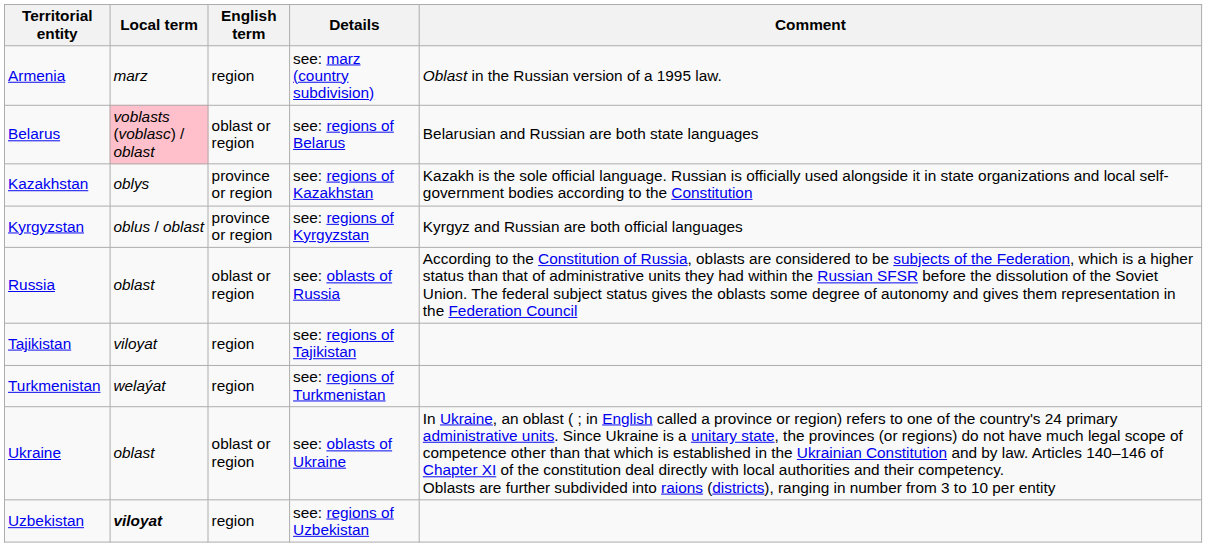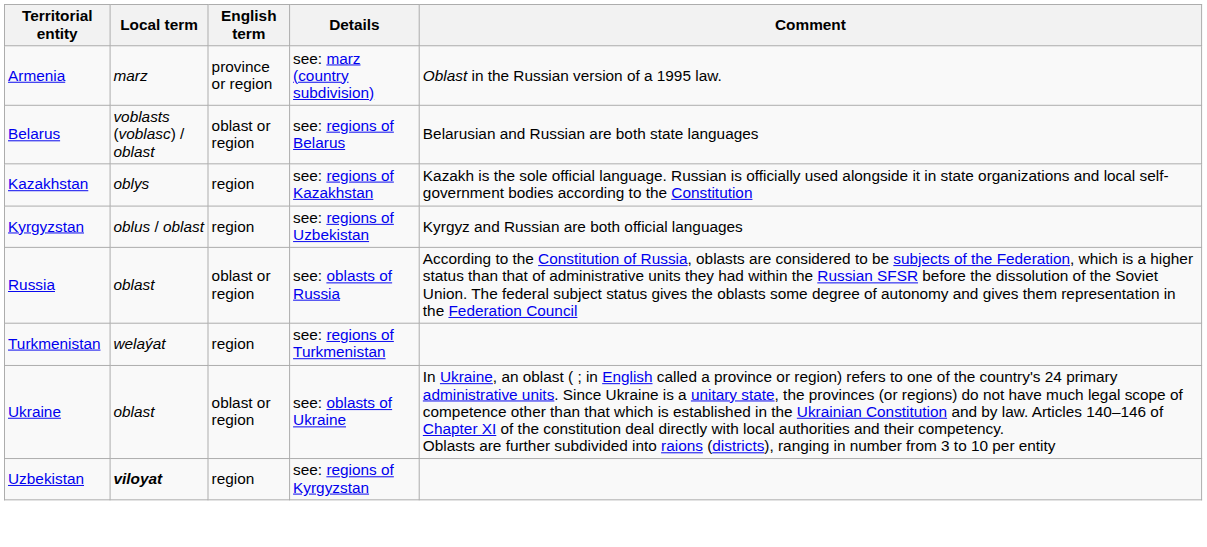Armenia | English term: region -> province or region
Belarus | Local term: pink background -> no background
Kazakhstan | English term: province or region -> region
Kyrgyzstan | English term: province or region -> region
Kyrgyzstan | Details: see: regions of Kyrgyzstan -> see: regions of Uzbekistan
- row: Tajikistan | viloyat | region | see: regions of Tajikistan
Uzbekistan | Details: see: regions of Uzbekistan -> see: regions of Kyrgyzstan
